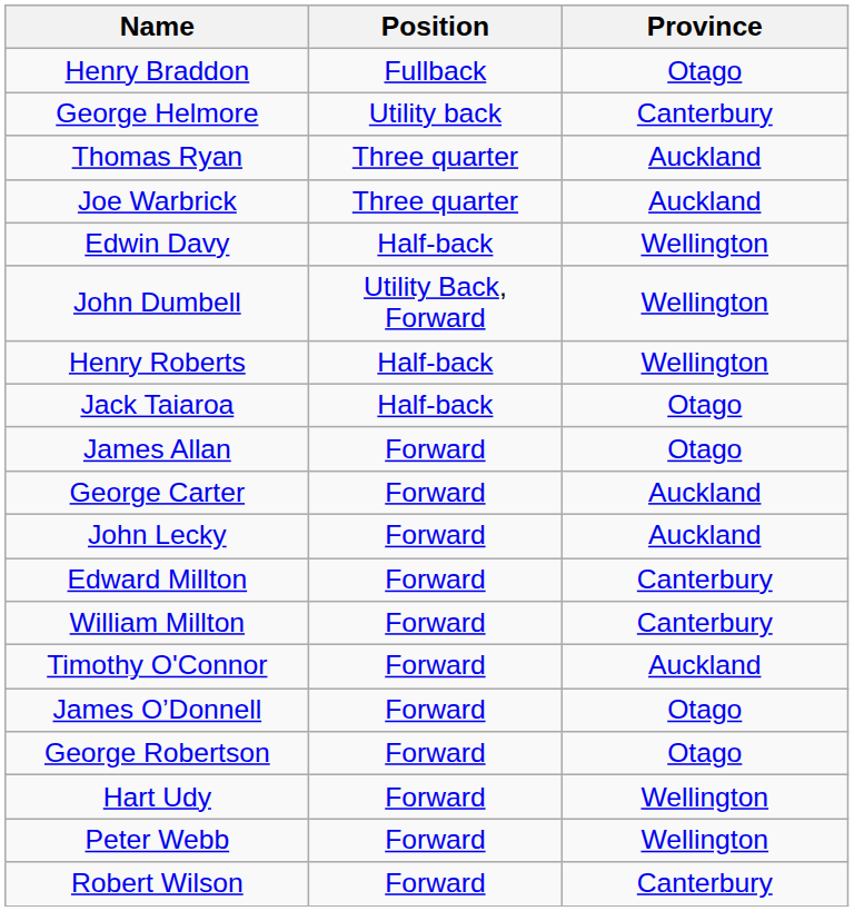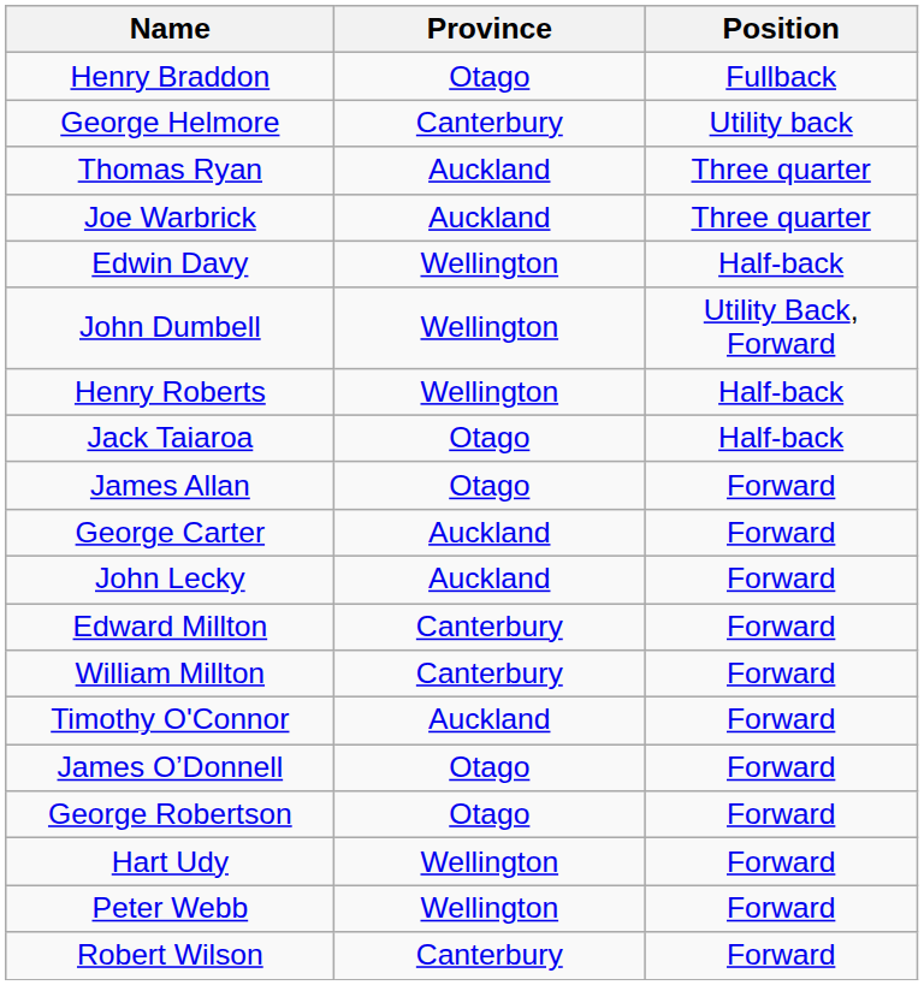columns swapped: Position <-> Province
